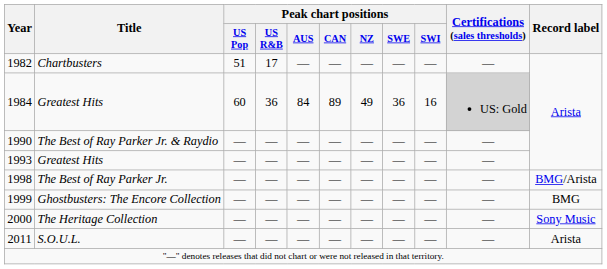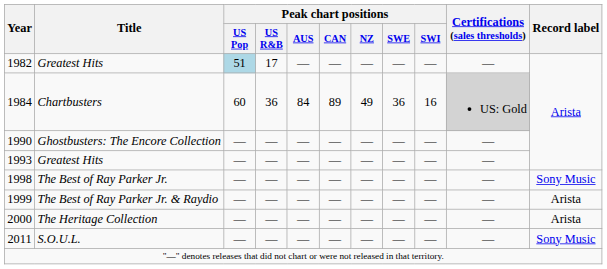1982 | Title: Chartbusters -> Greatest Hits
1982 | Peak chart positions / US Pop: no background -> lightblue background
1984 | Title: Greatest Hits -> Chartbusters
1990 | Title: The Best of Ray Parker Jr. & Raydio -> Ghostbusters: The Encore Collection
1998 | Record label: BMG/Arista -> Sony Music
1999 | Title: Ghostbusters: The Encore Collection -> The Best of Ray Parker Jr. & Raydio
1999 | Record label: BMG -> Arista
2000 | Record label: Sony Music -> Arista
2011 | Record label: Arista -> Sony Music
